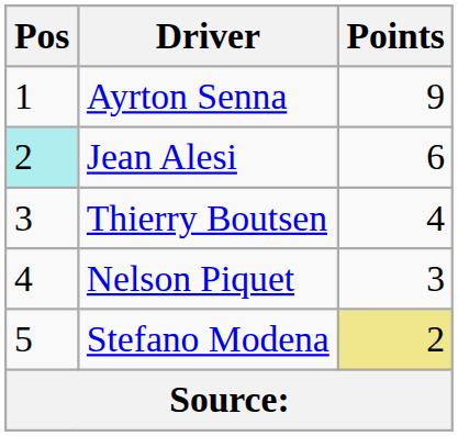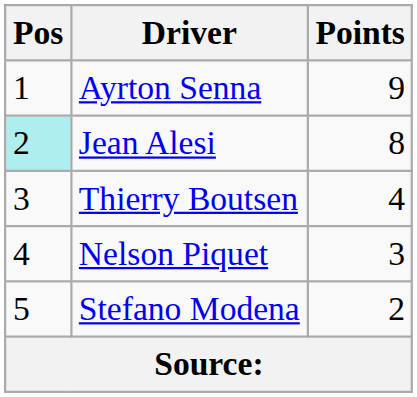Jean Alesi | Points: 6 -> 8
Stefano Modena | Points: khaki background -> no background
